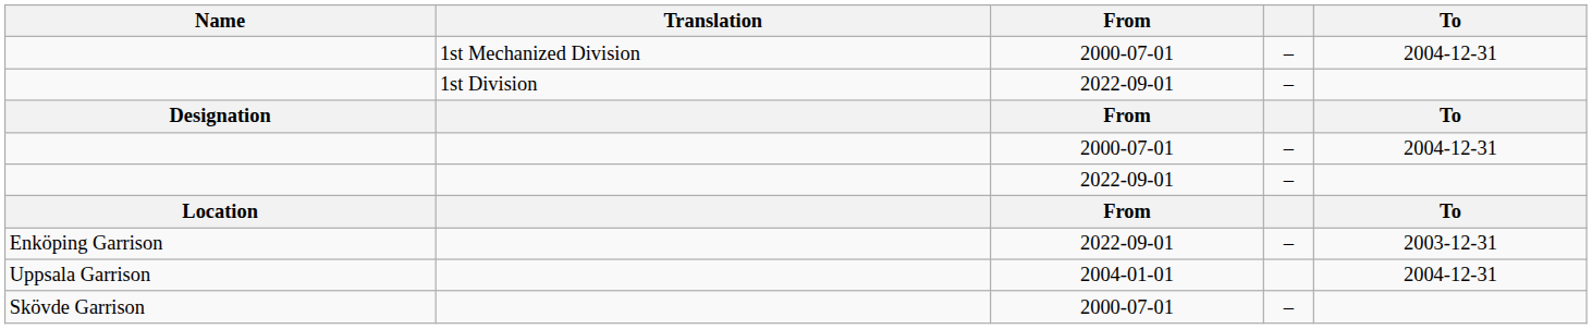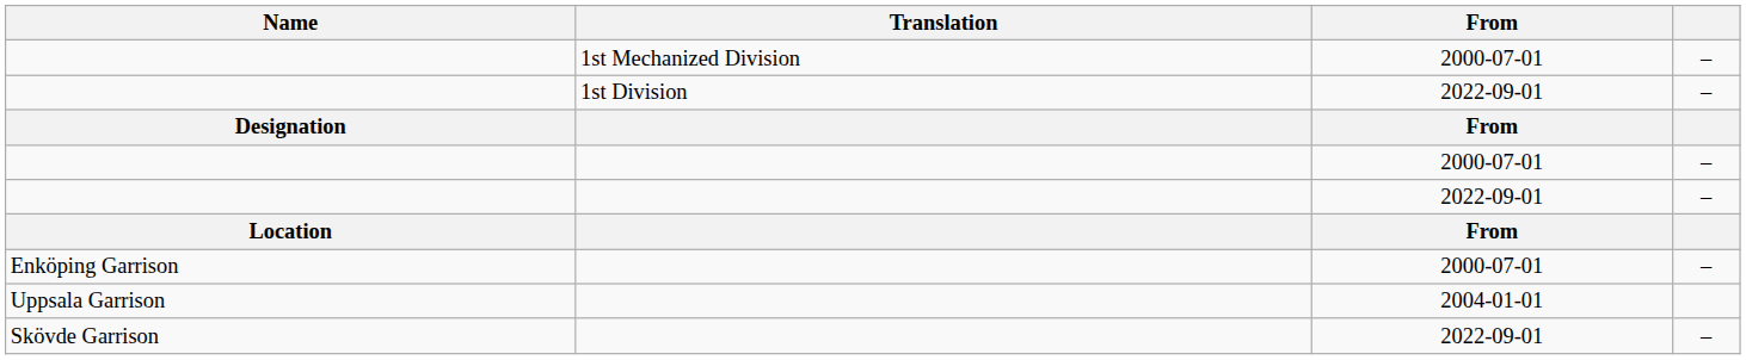- column: To | 2004-12-31 | To | 2004-12-31 | To | 2003-12-31 | 2004-12-31
Enköping Garrison | From: 2022-09-01 -> 2000-07-01
Skövde Garrison | From: 2000-07-01 -> 2022-09-01
